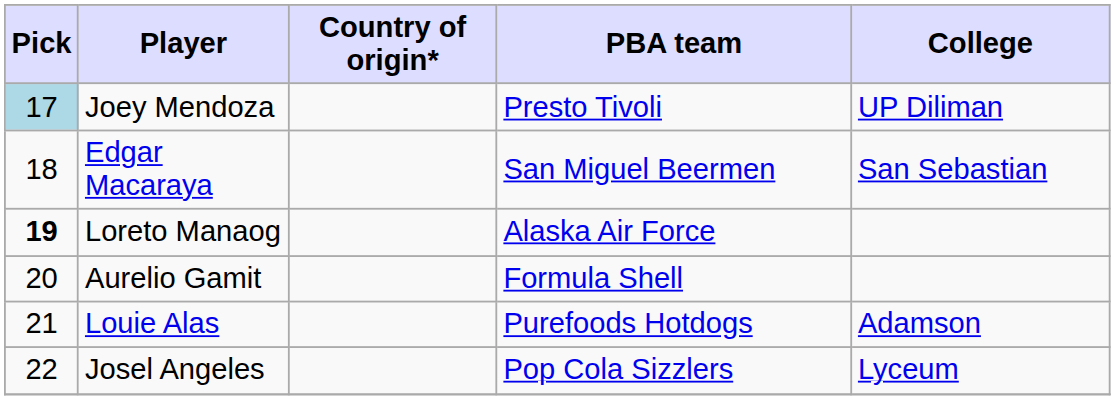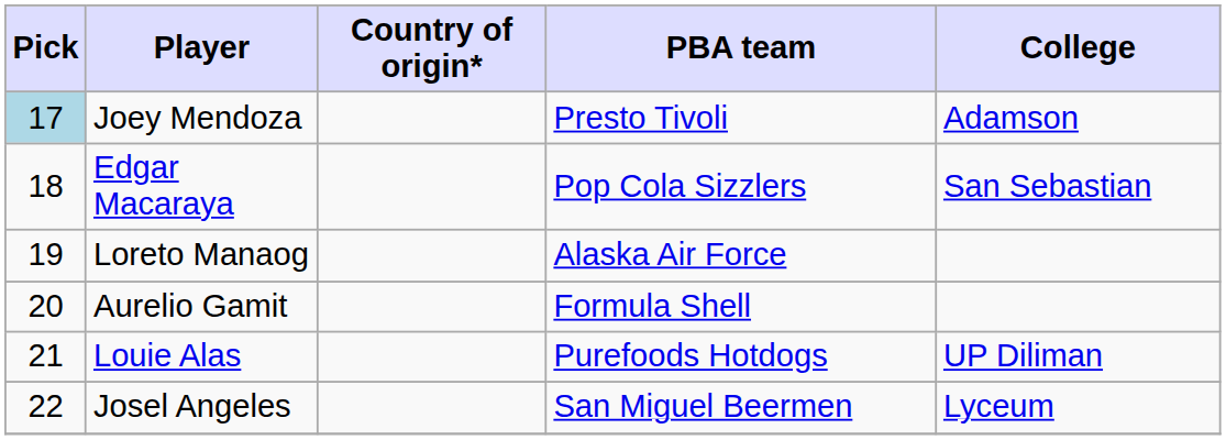Joey Mendoza | College: UP Diliman -> Adamson
Edgar Macaraya | PBA team: San Miguel Beermen -> Pop Cola Sizzlers
Loreto Manaog | Pick: bold -> normal
Louie Alas | College: Adamson -> UP Diliman
Josel Angeles | PBA team: Pop Cola Sizzlers -> San Miguel Beermen
